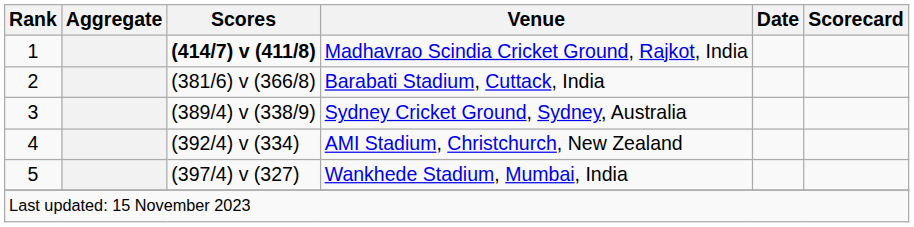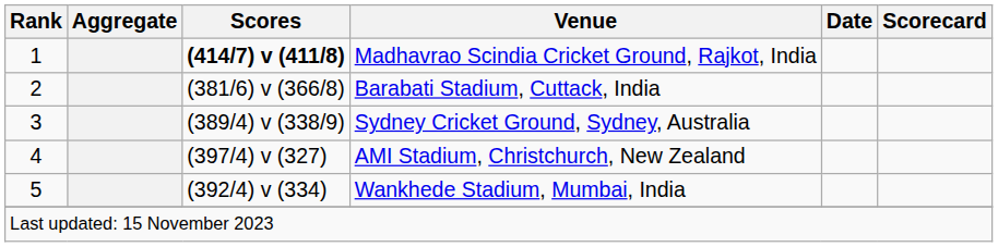AMI Stadium, Christchurch, New Zealand | Scores: (392/4) v (334) -> (397/4) v (327)
Wankhede Stadium, Mumbai, India | Scores: (397/4) v (327) -> (392/4) v (334)
